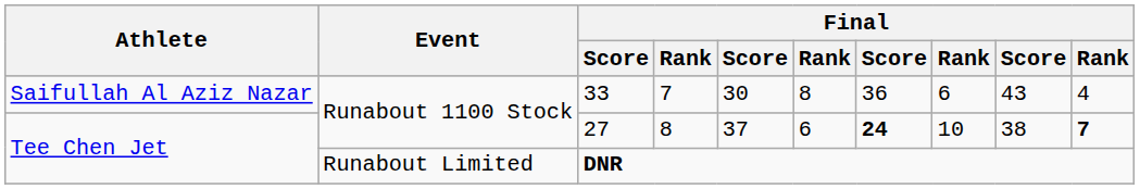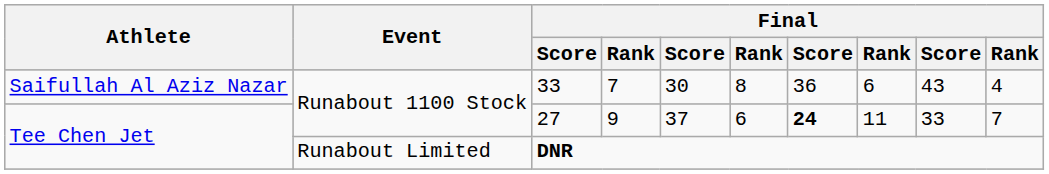27 | column 4: 8 -> 9
27 | column 8: 10 -> 11
27 | column 9: 38 -> 33
27 | column 10: bold -> normal
